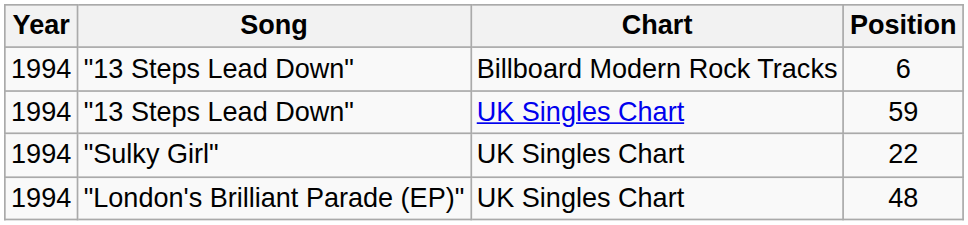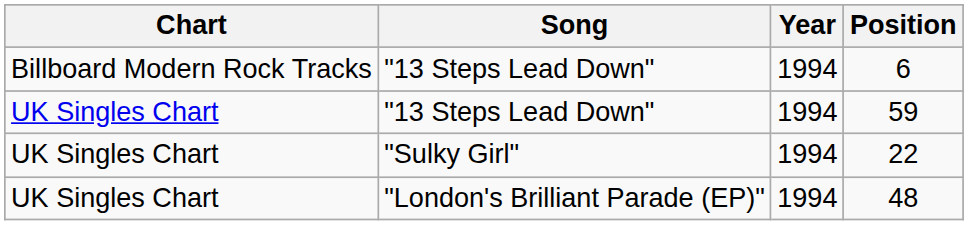columns swapped: Year <-> Chart
